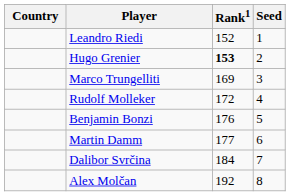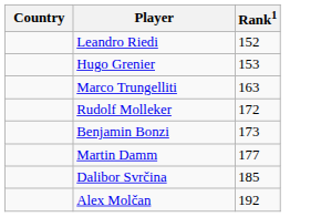- column: Seed | 1 | 2 | 3 | 4 | 5 | 6 | 7 | 8
Hugo Grenier | Rank1: bold -> normal
Marco Trungelliti | Rank1: 169 -> 163
Benjamin Bonzi | Rank1: 176 -> 173
Dalibor Svrčina | Rank1: 184 -> 185
